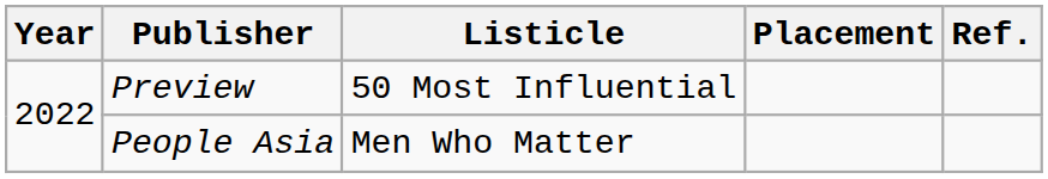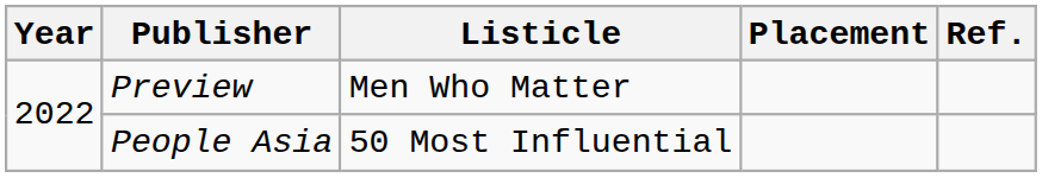Preview | Listicle: 50 Most Influential -> Men Who Matter
People Asia | Listicle: Men Who Matter -> 50 Most Influential
